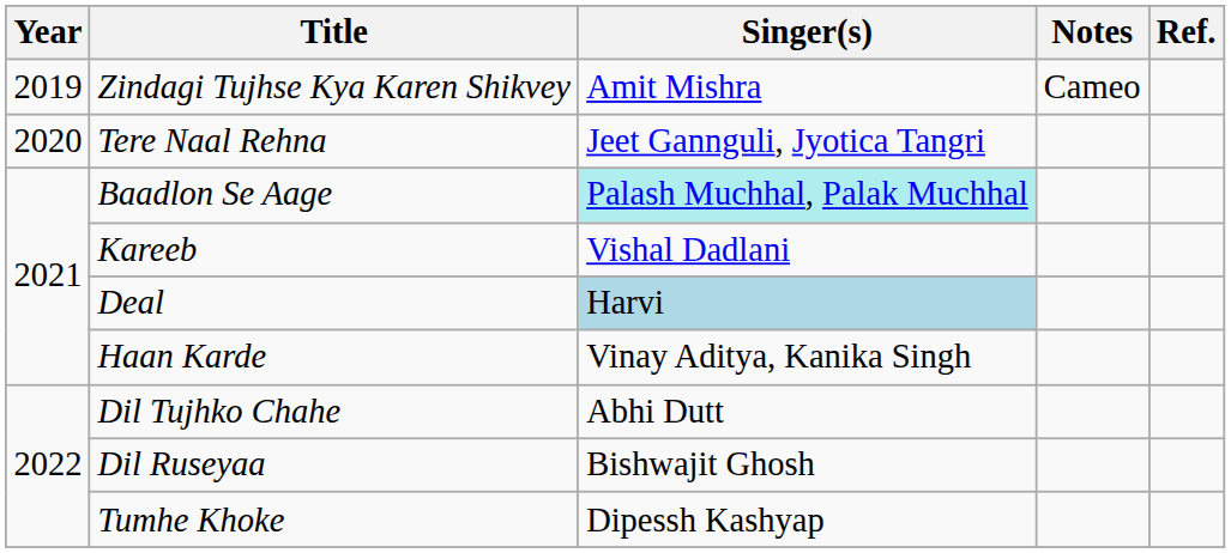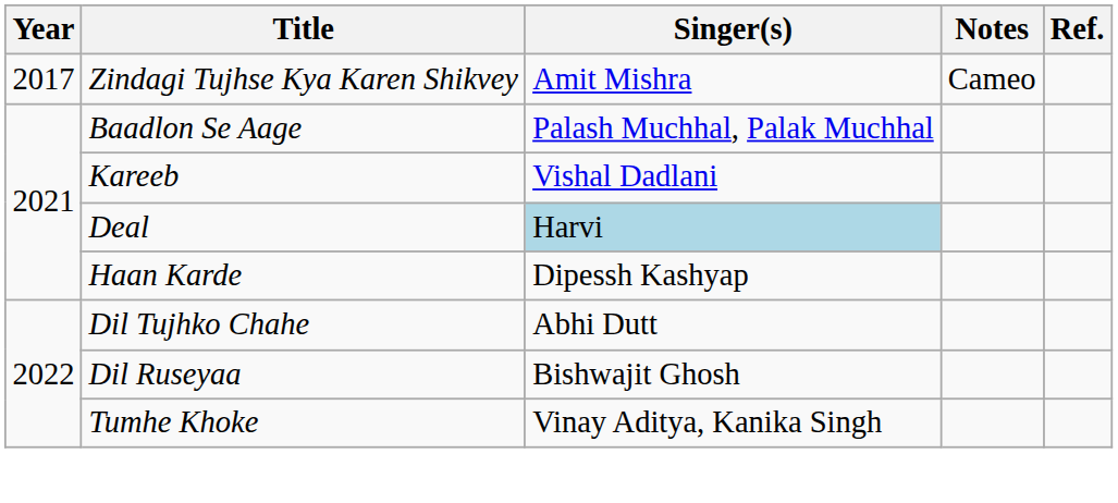Zindagi Tujhse Kya Karen Shikvey | Year: 2019 -> 2017
- row: 2020 | Tere Naal Rehna | Jeet Gannguli, Jyotica Tangri
Baadlon Se Aage | Singer(s): paleturquoise background -> no background
Haan Karde | Singer(s): Vinay Aditya, Kanika Singh -> Dipessh Kashyap
Tumhe Khoke | Singer(s): Dipessh Kashyap -> Vinay Aditya, Kanika Singh
